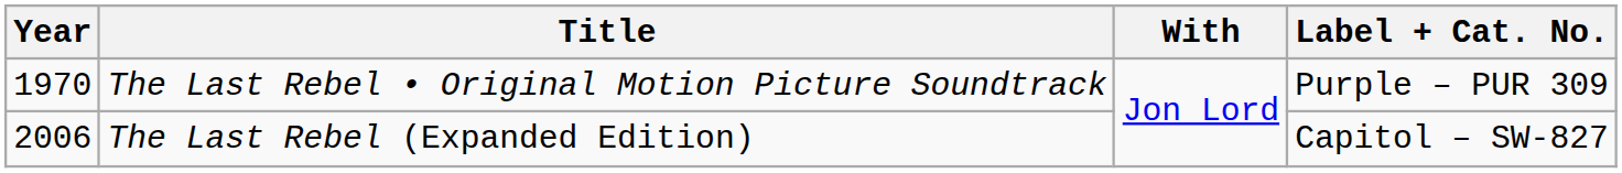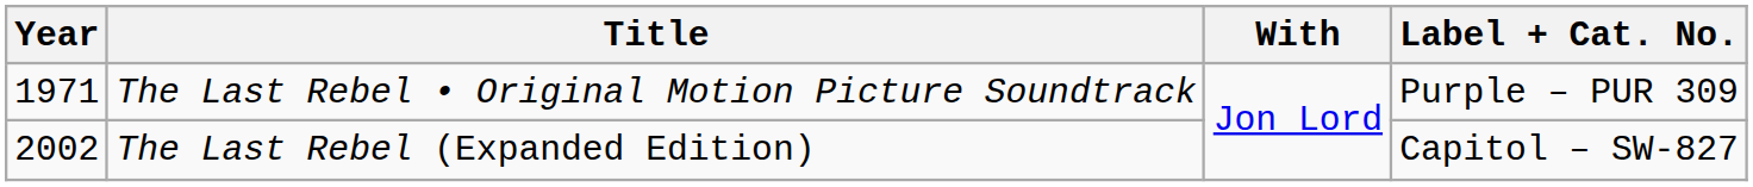The Last Rebel • Original Motion Picture Soundtrack | Year: 1970 -> 1971
The Last Rebel (Expanded Edition) | Year: 2006 -> 2002
